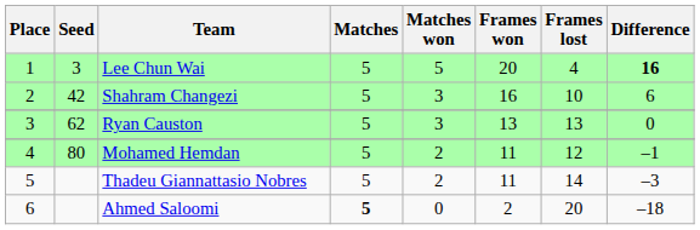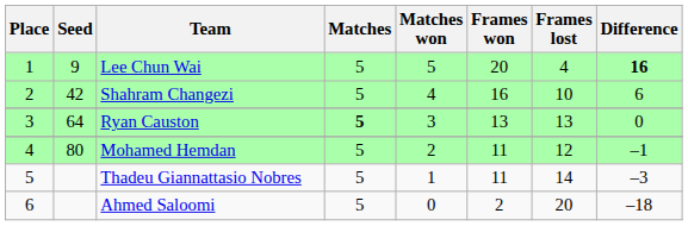Lee Chun Wai | Seed: 3 -> 9
Shahram Changezi | Matches won: 3 -> 4
Ryan Causton | Seed: 62 -> 64
Ryan Causton | Matches: normal -> bold
Thadeu Giannattasio Nobres | Matches won: 2 -> 1
Ahmed Saloomi | Matches: bold -> normal
